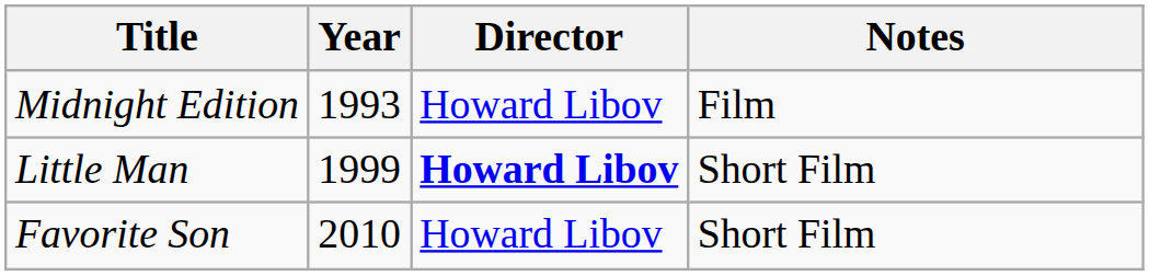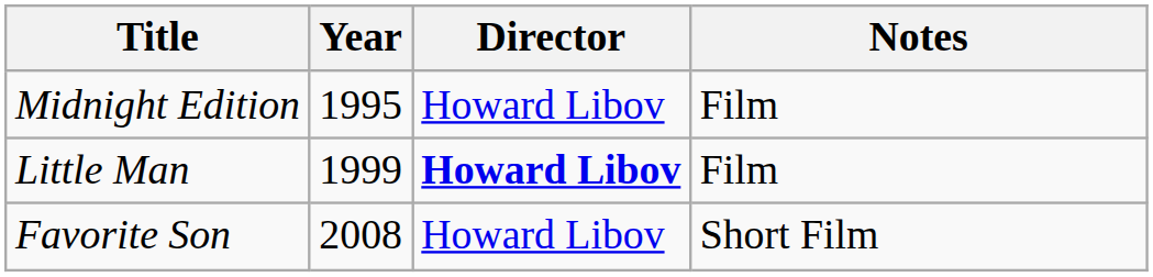Midnight Edition | Year: 1993 -> 1995
Little Man | Notes: Short Film -> Film
Favorite Son | Year: 2010 -> 2008
